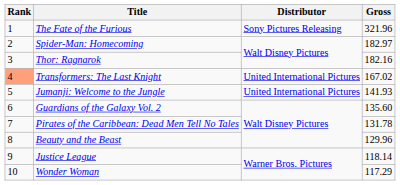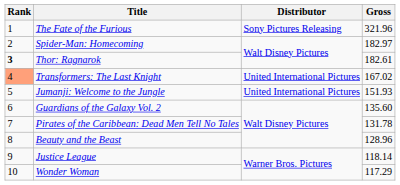Thor: Ragnarok | Rank: normal -> bold
Thor: Ragnarok | Gross: 182.16 -> 182.61
Jumanji: Welcome to the Jungle | Gross: 141.93 -> 151.93
Beauty and the Beast | Gross: 129.96 -> 128.96
